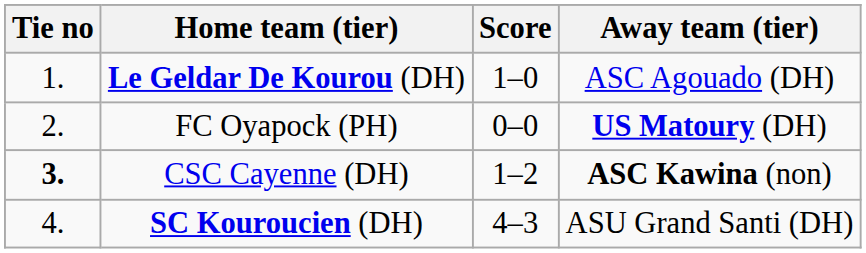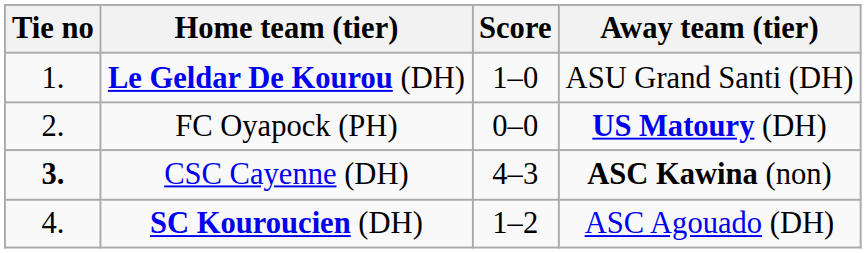Le Geldar De Kourou (DH) | Away team (tier): ASC Agouado (DH) -> ASU Grand Santi (DH)
CSC Cayenne (DH) | Score: 1–2 -> 4–3
SC Kouroucien (DH) | Score: 4–3 -> 1–2
SC Kouroucien (DH) | Away team (tier): ASU Grand Santi (DH) -> ASC Agouado (DH)
